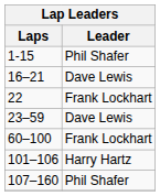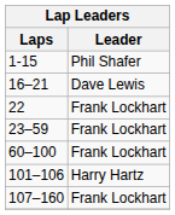23–59 | Leader: Dave Lewis -> Frank Lockhart
107–160 | Leader: Phil Shafer -> Frank Lockhart
